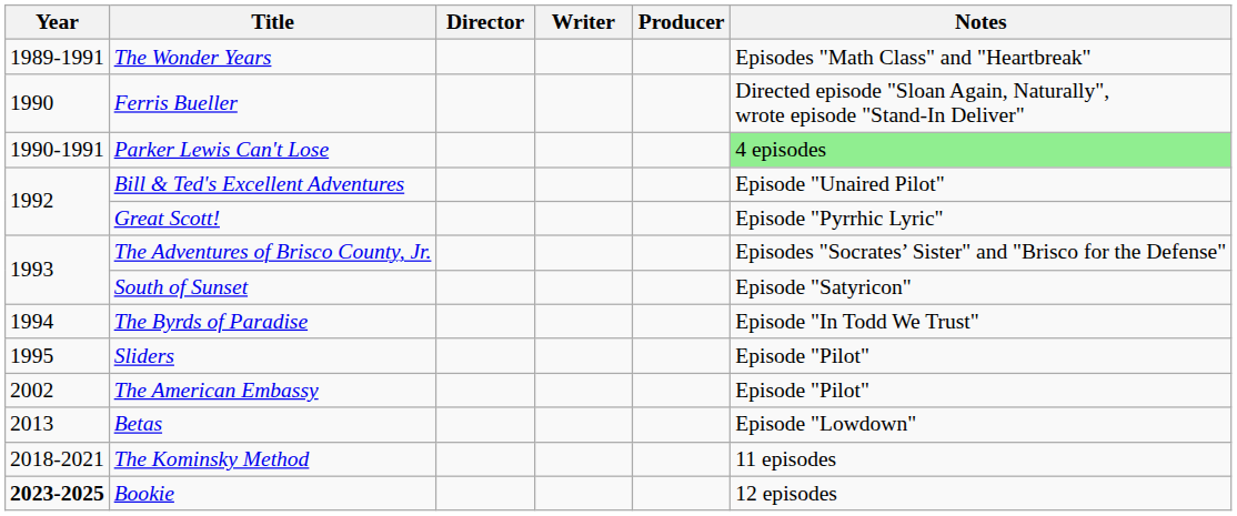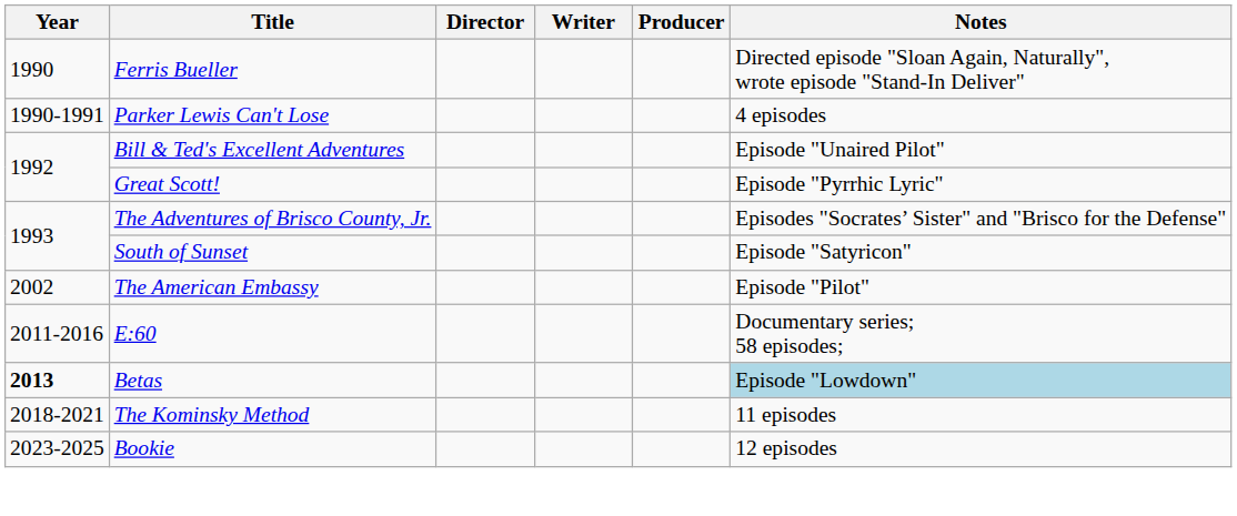- row: 1989-1991 | The Wonder Years | Episodes "Math Class" and "Heartbreak"
Parker Lewis Can't Lose | Notes: lightgreen background -> no background
- row: 1994 | The Byrds of Paradise | Episode "In Todd We Trust"
- row: 1995 | Sliders | Episode "Pilot"
+ row: 2011-2016 | E:60 | Documentary series; 58 episodes;
Betas | Year: normal -> bold
Betas | Notes: no background -> lightblue background
Bookie | Year: bold -> normal
